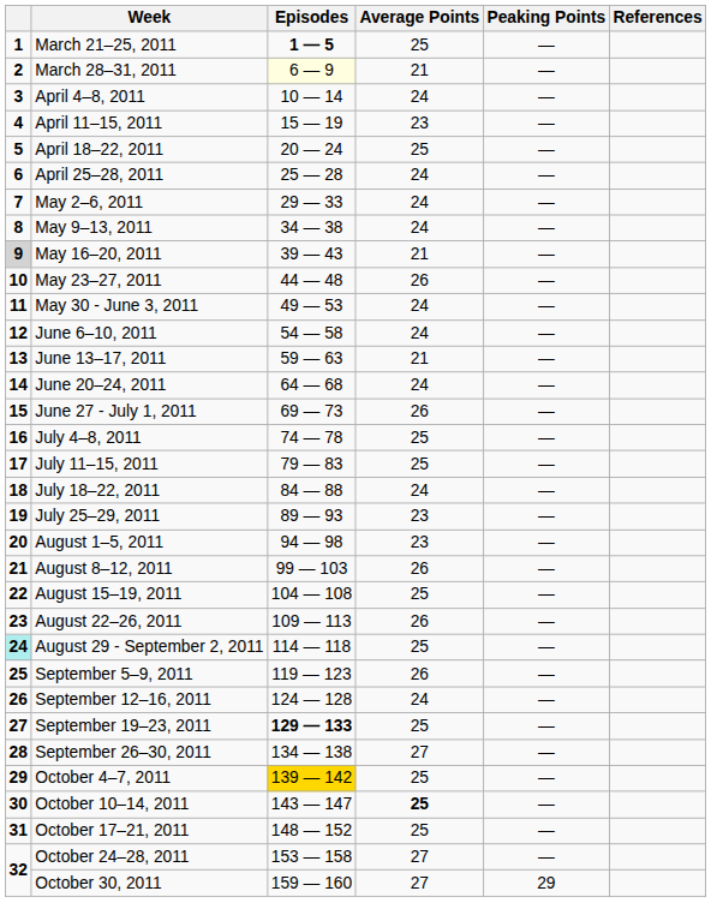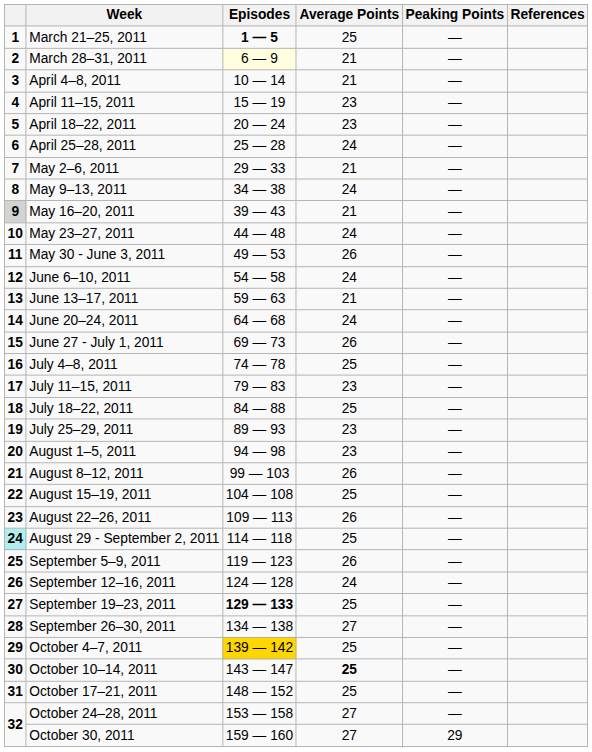April 4–8, 2011 | Average Points: 24 -> 21
April 18–22, 2011 | Average Points: 25 -> 23
May 2–6, 2011 | Average Points: 24 -> 21
May 23–27, 2011 | Average Points: 26 -> 24
May 30 - June 3, 2011 | Average Points: 24 -> 26
July 11–15, 2011 | Average Points: 25 -> 23
July 18–22, 2011 | Average Points: 24 -> 25
